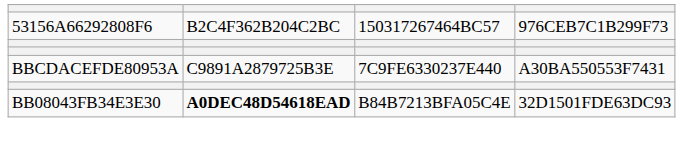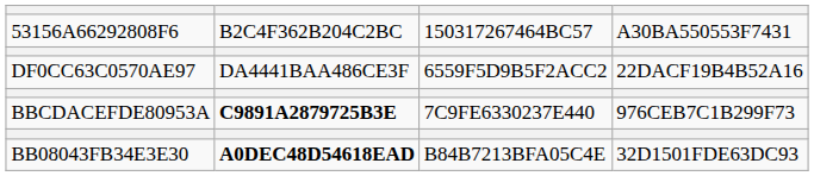53156A66292808F6 | column 4: 976CEB7C1B299F73 -> A30BA550553F7431
+ row: DF0CC63C0570AE97 | DA4441BAA486CE3F | 6559F5D9B5F2ACC2 | 22DACF19B4B52A16
BBCDACEFDE80953A | column 2: normal -> bold
BBCDACEFDE80953A | column 4: A30BA550553F7431 -> 976CEB7C1B299F73
